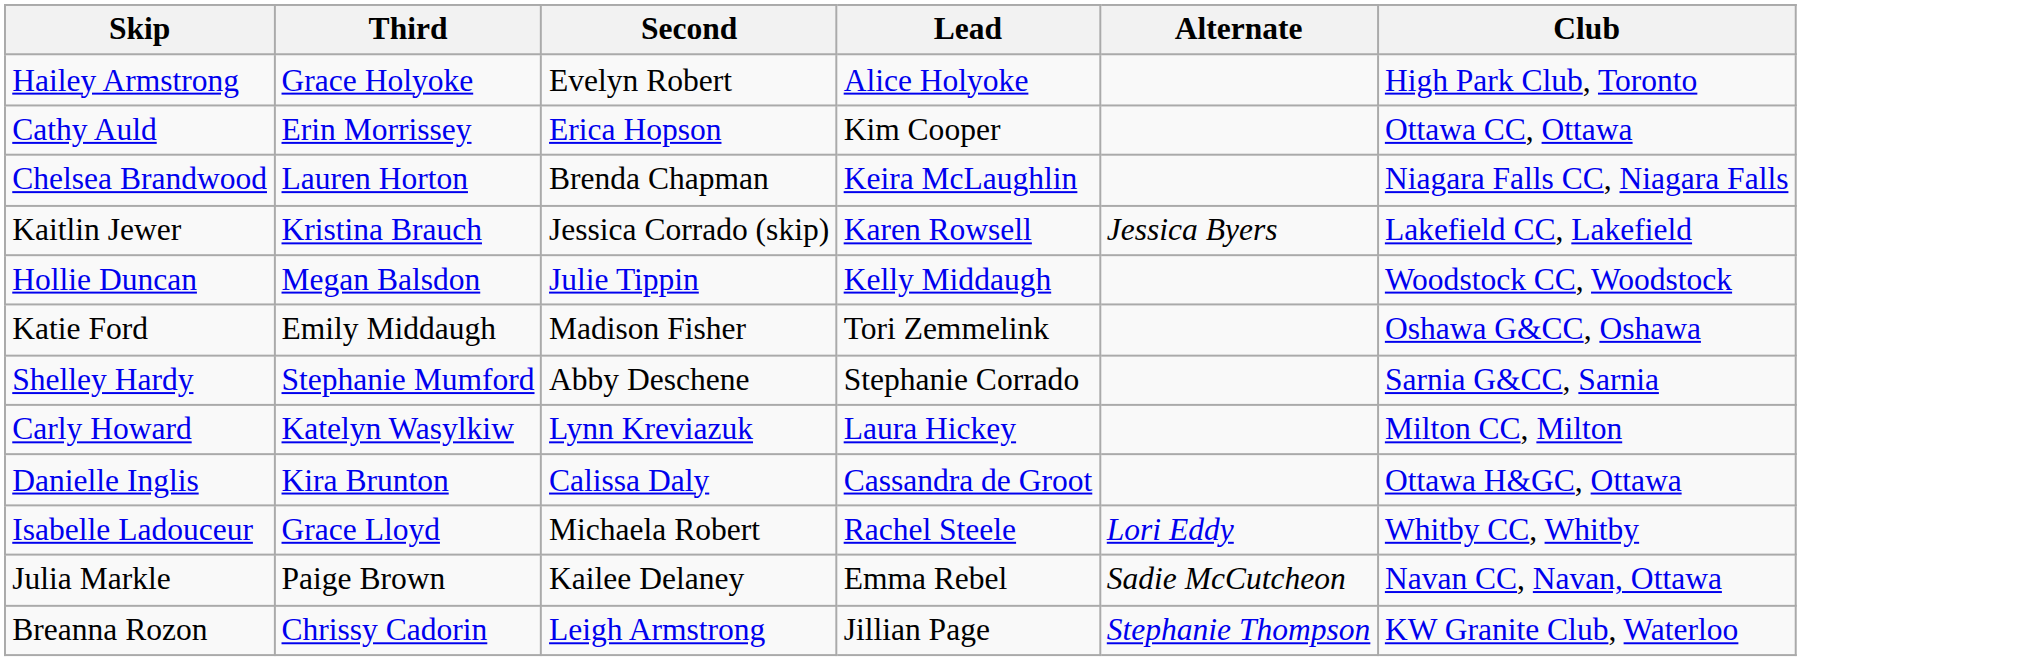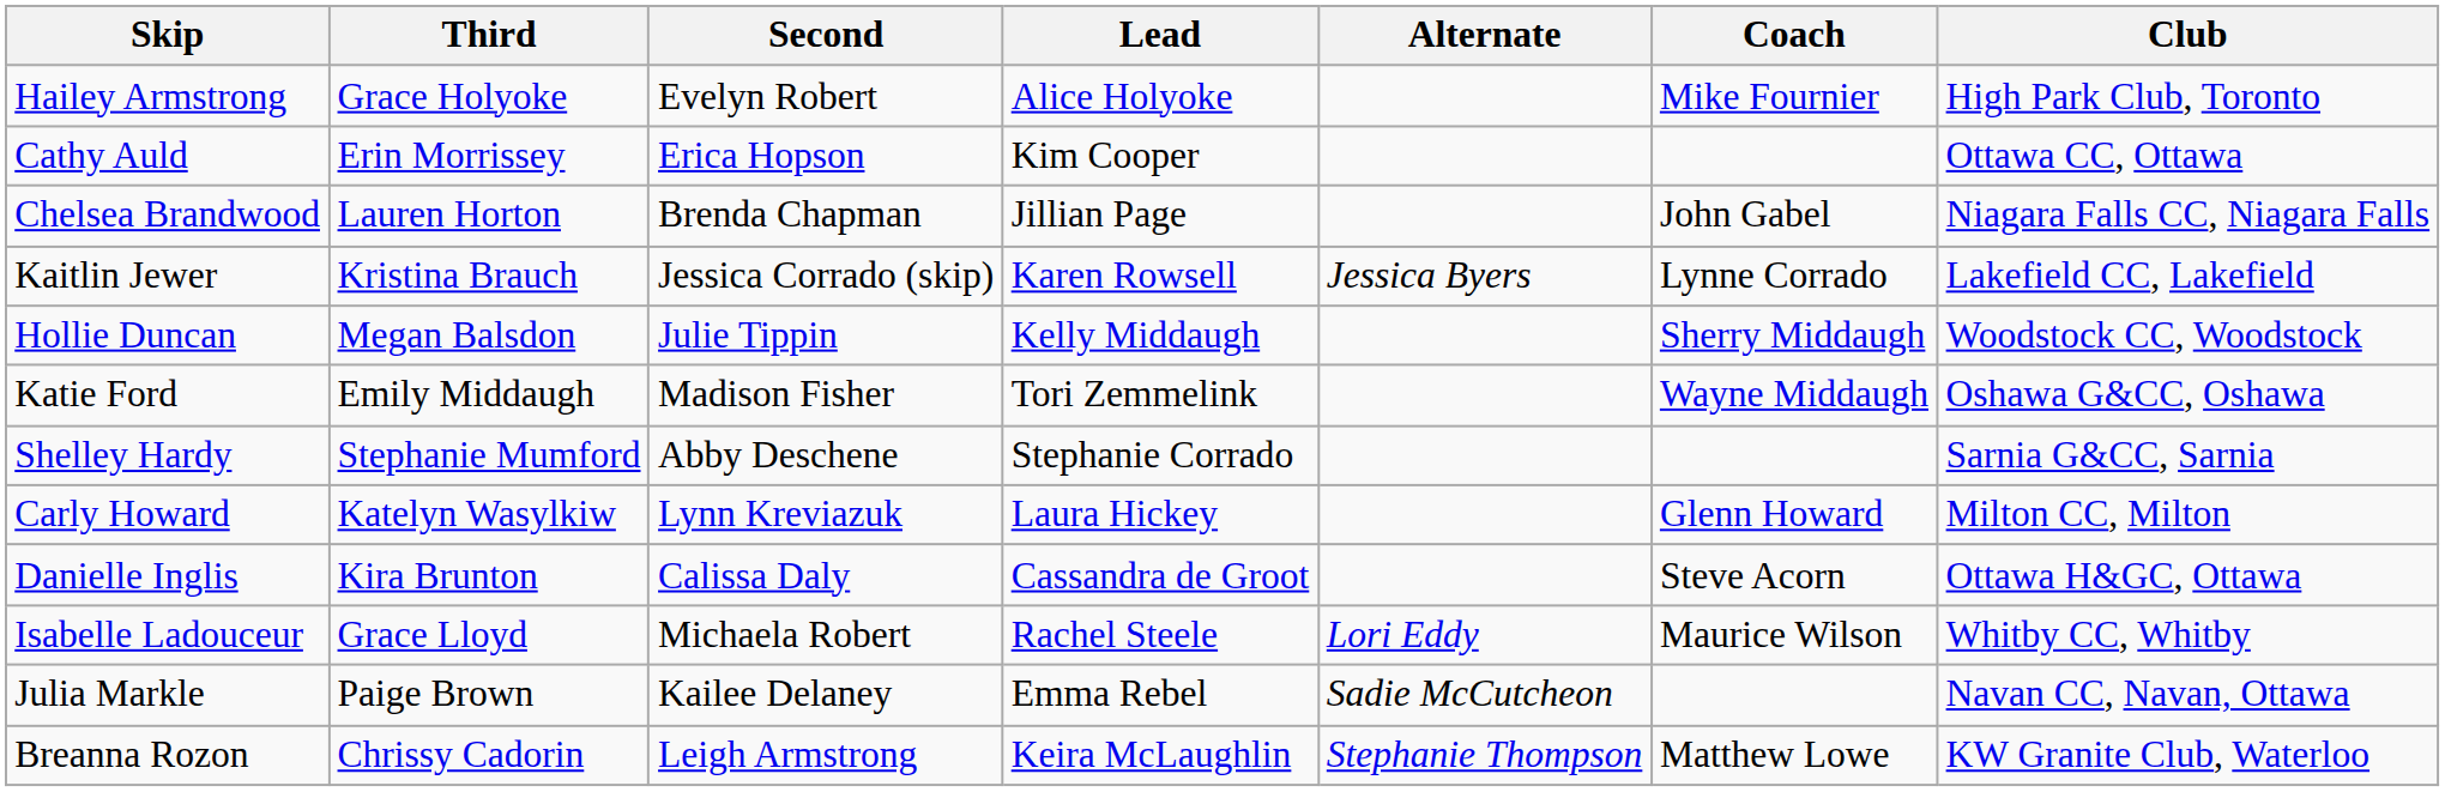+ column: Coach | Mike Fournier | John Gabel | Lynne Corrado | Sherry Middaugh | Wayne Middaugh | Glenn Howard | Steve Acorn | Maurice Wilson | Matthew Lowe
Chelsea Brandwood | Lead: Keira McLaughlin -> Jillian Page
Breanna Rozon | Lead: Jillian Page -> Keira McLaughlin
